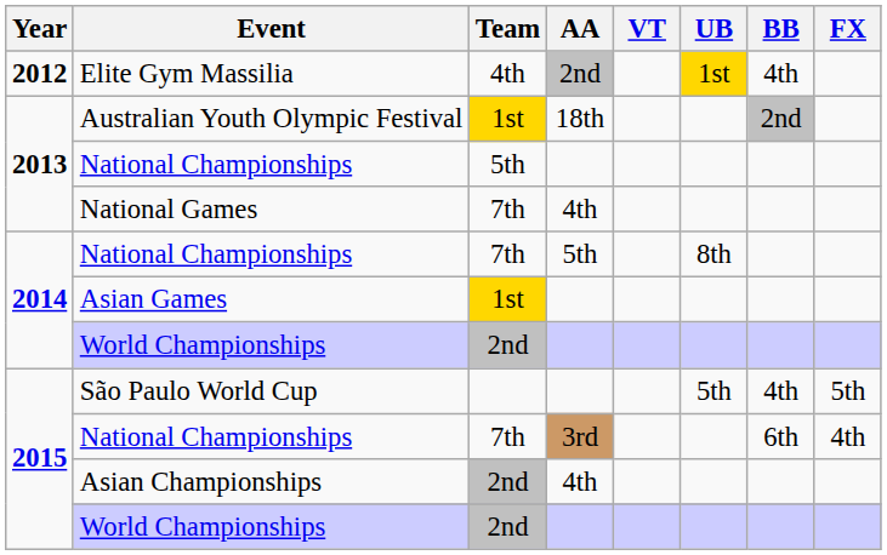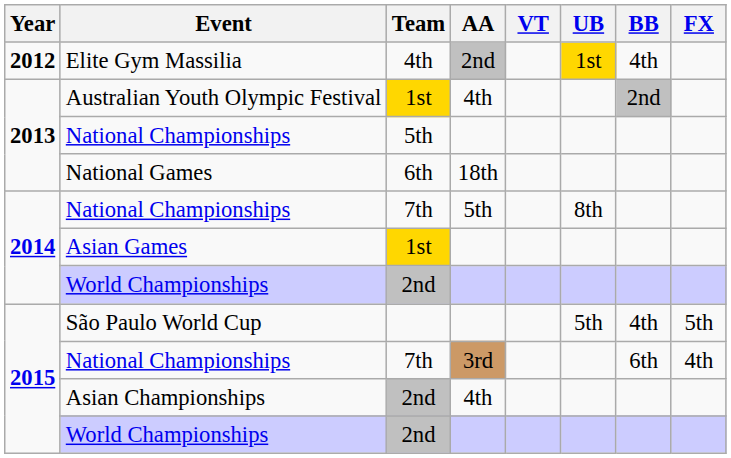Australian Youth Olympic Festival | AA: 18th -> 4th
National Games | Team: 7th -> 6th
National Games | AA: 4th -> 18th
